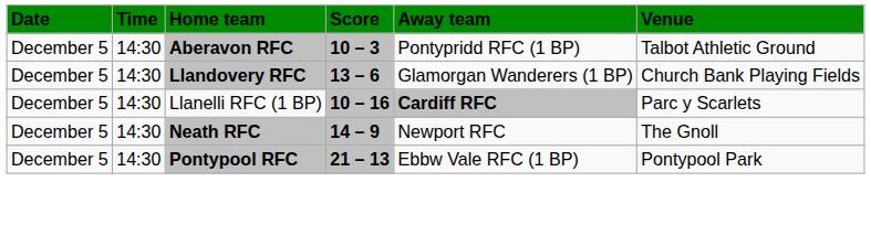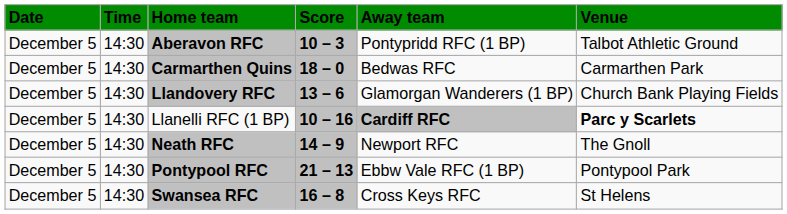+ row: December 5 | 14:30 | Carmarthen Quins | 18 – 0 | Bedwas RFC | Carmarthen Park
Llanelli RFC (1 BP) | Venue: normal -> bold
+ row: December 5 | 14:30 | Swansea RFC | 16 – 8 | Cross Keys RFC | St Helens
